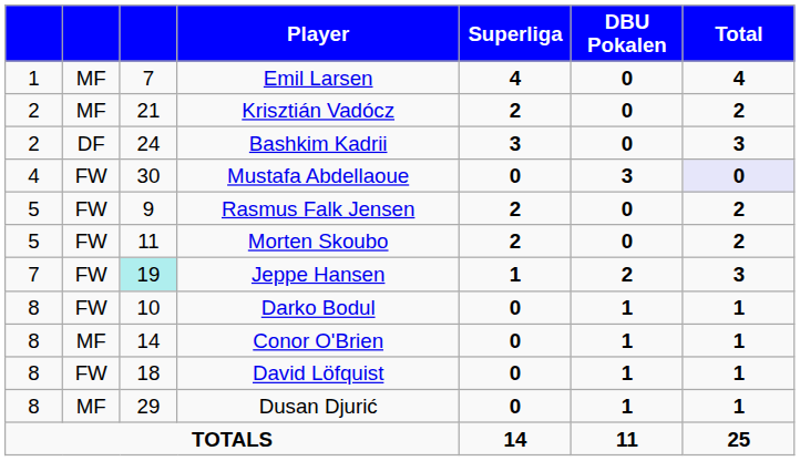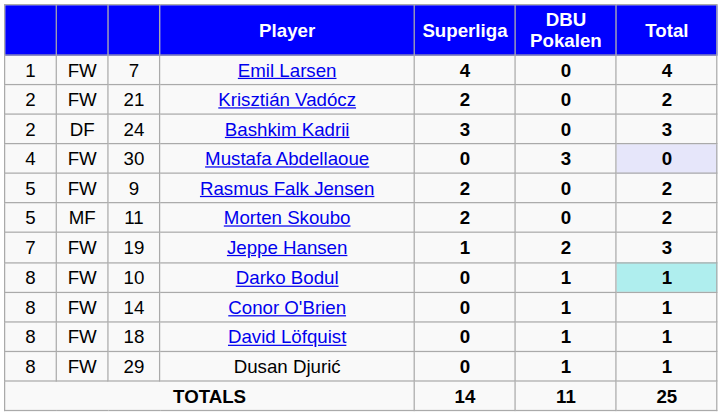Emil Larsen | column 2: MF -> FW
Krisztián Vadócz | column 2: MF -> FW
Morten Skoubo | column 2: FW -> MF
Jeppe Hansen | column 3: paleturquoise background -> no background
Darko Bodul | Total: no background -> paleturquoise background
Conor O'Brien | column 2: MF -> FW
Dusan Djurić | column 2: MF -> FW
